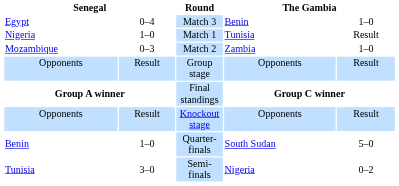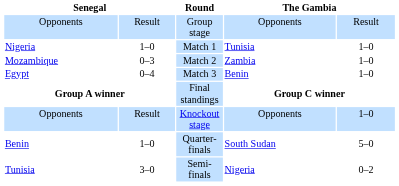rows swapped: Group stage <-> Match 3
Match 1 | column 5: Result -> 1–0
Knockout stage | column 5: Result -> 1–0
